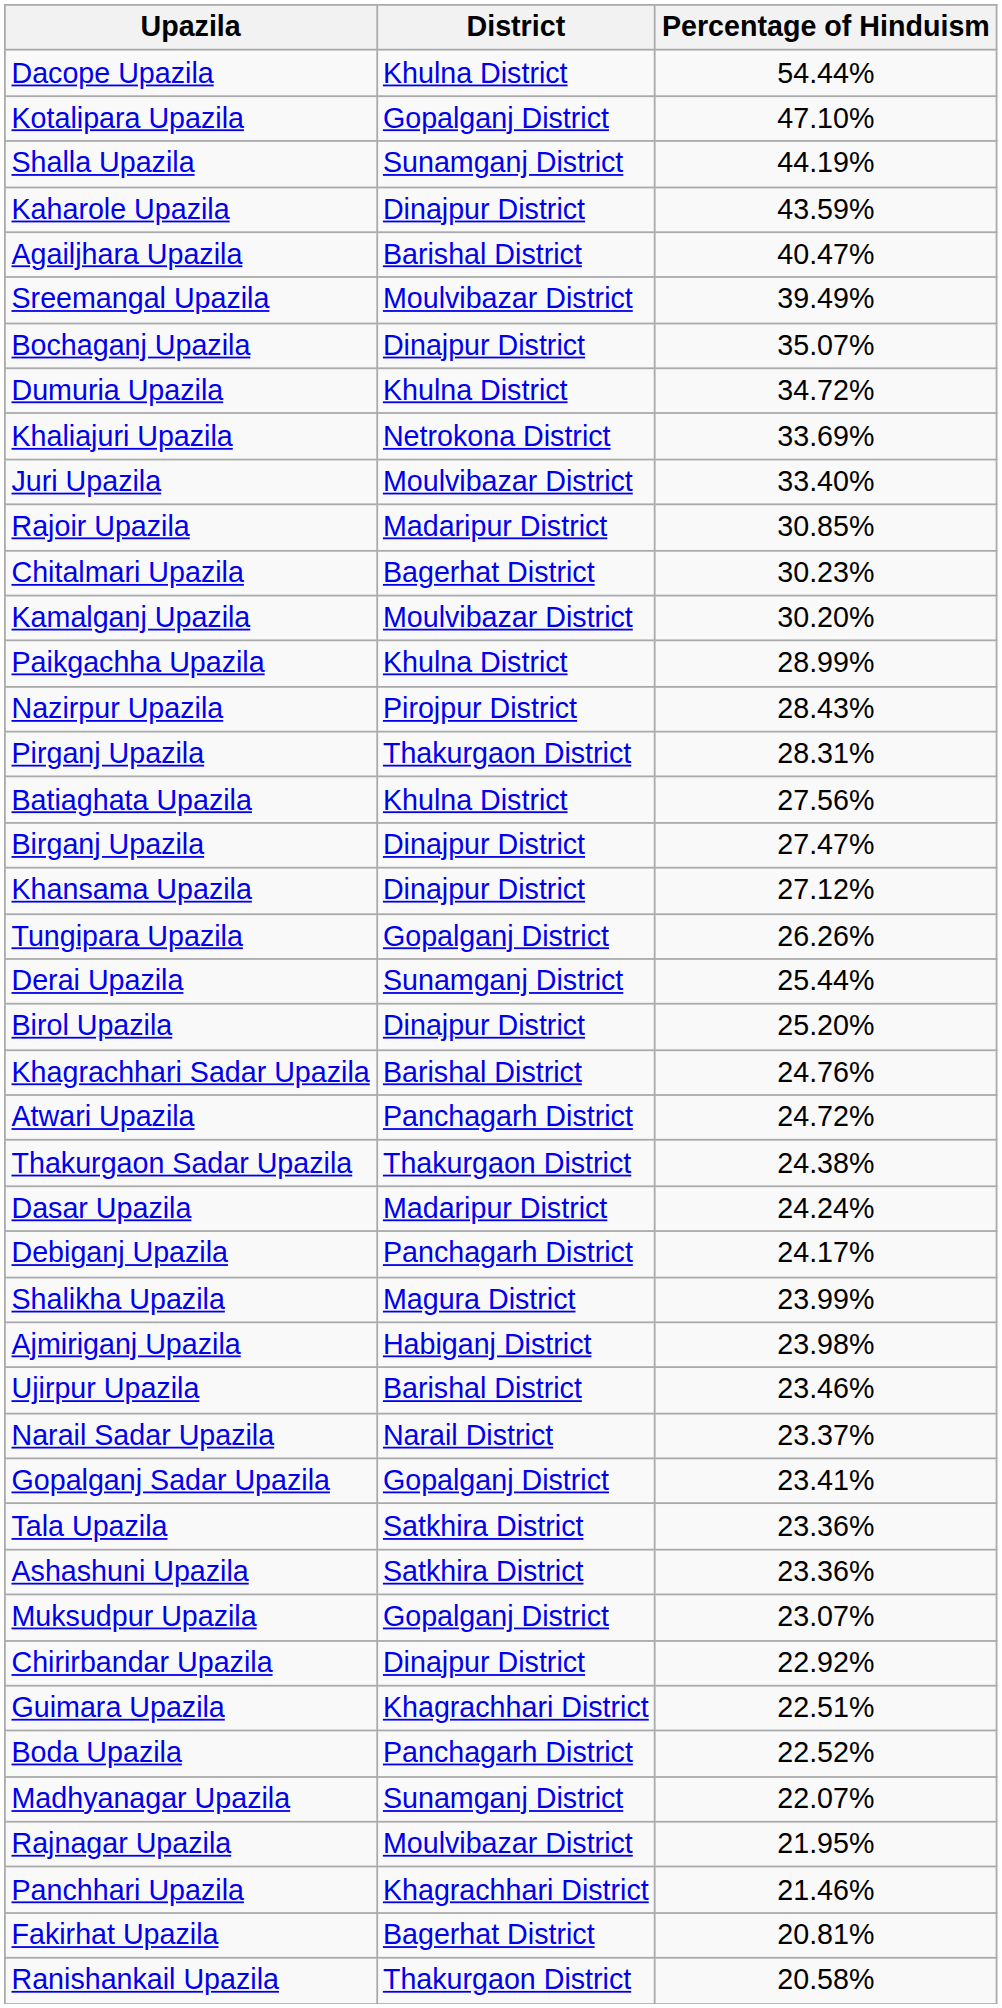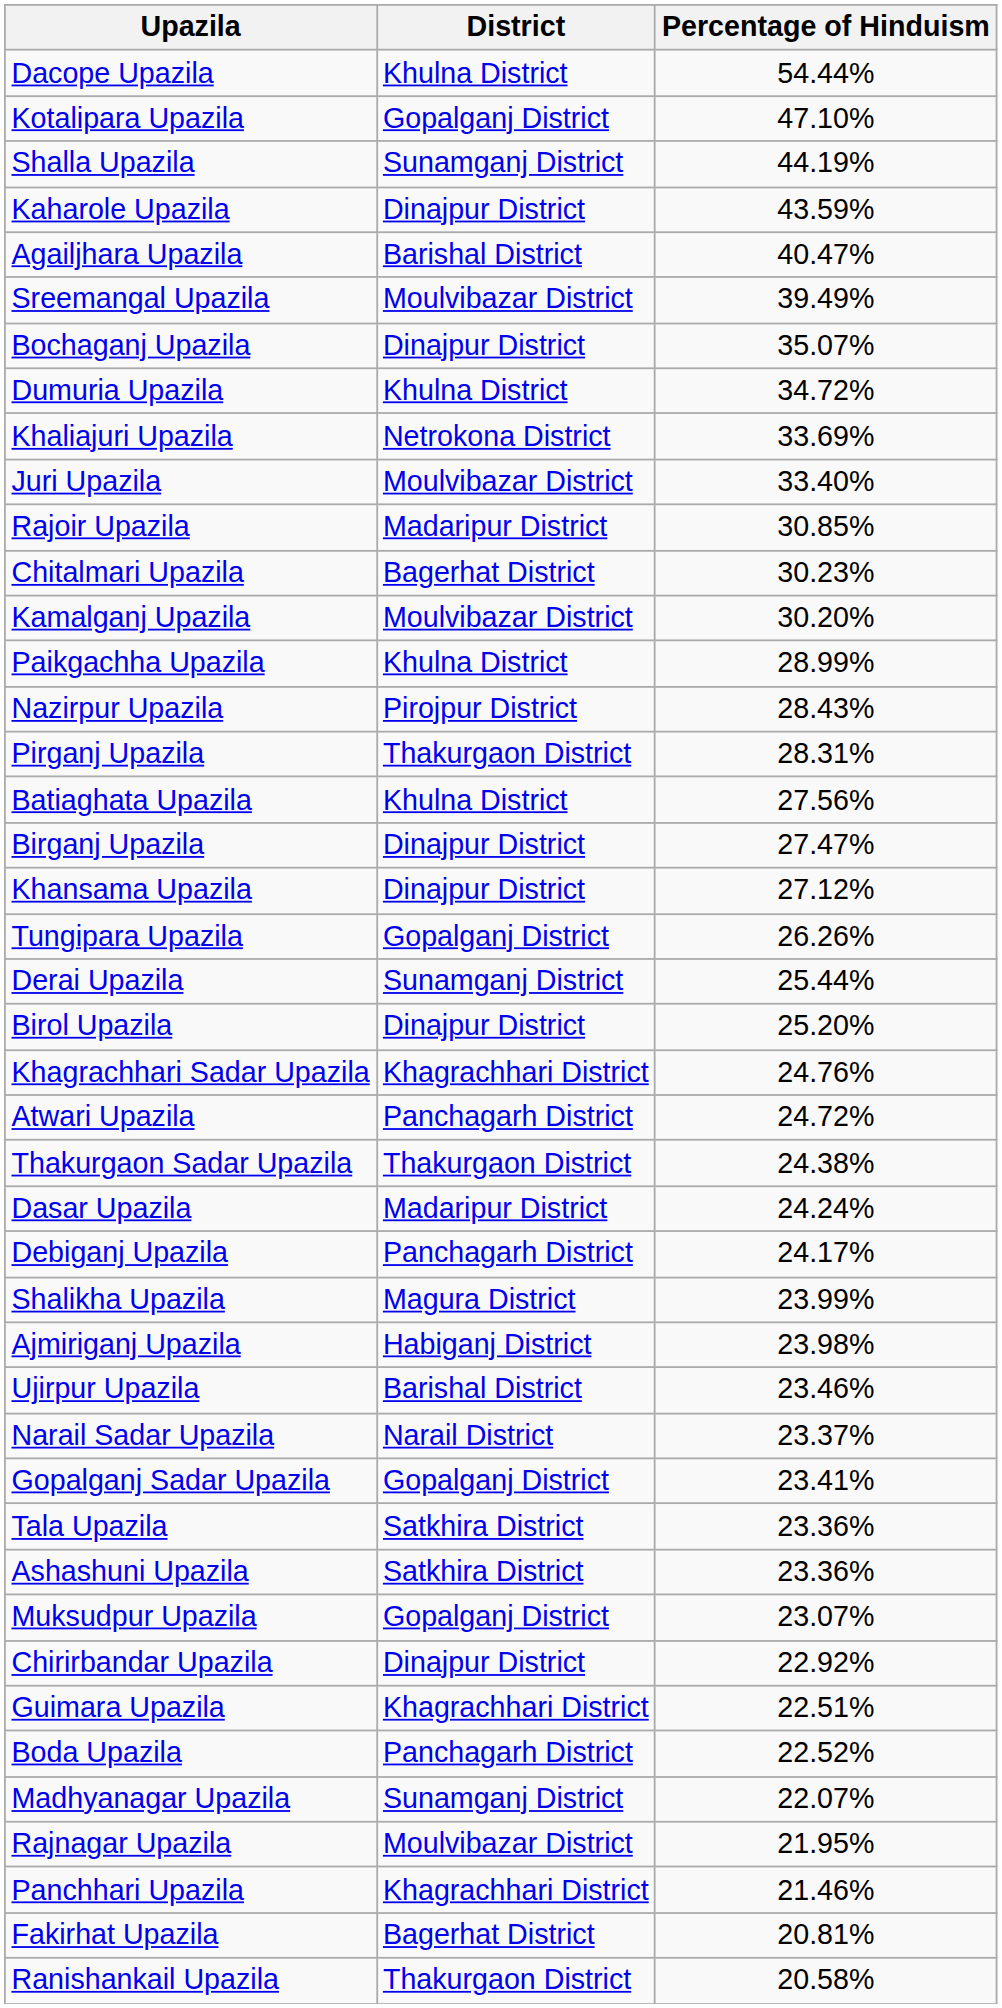Khagrachhari Sadar Upazila | District: Barishal District -> Khagrachhari District
